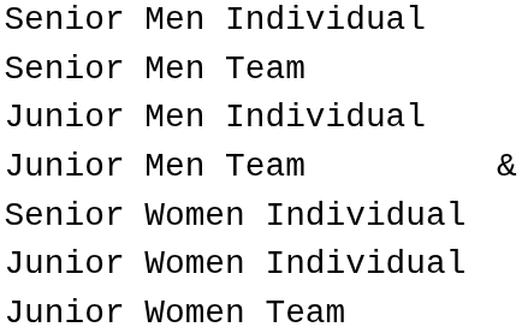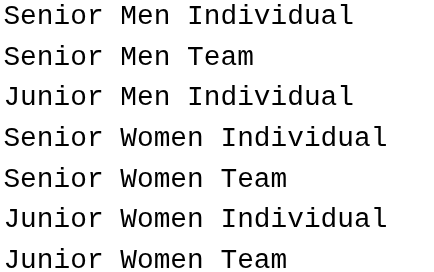- row: Junior Men Team | &
+ row: Senior Women Team
